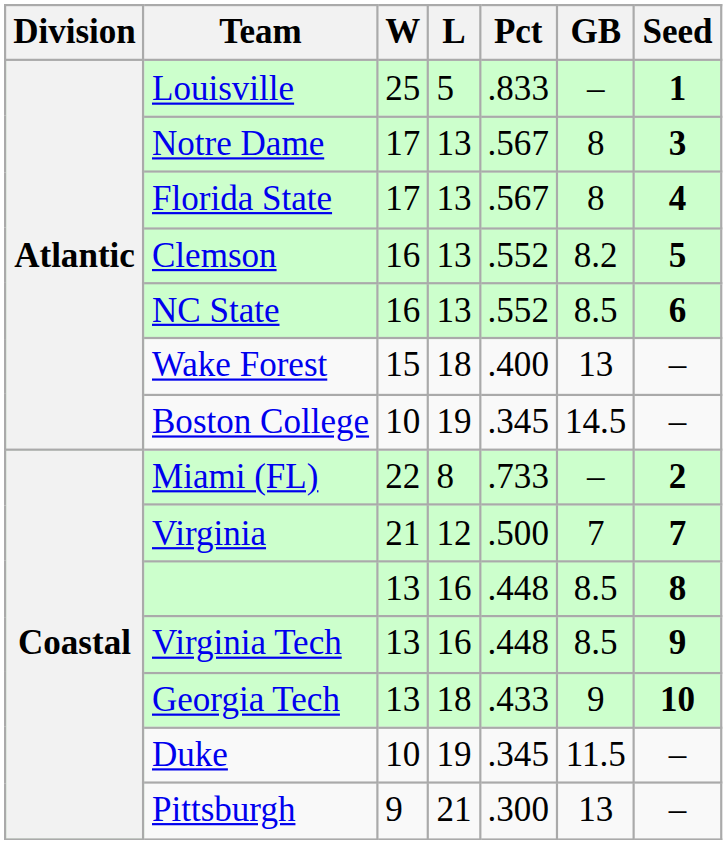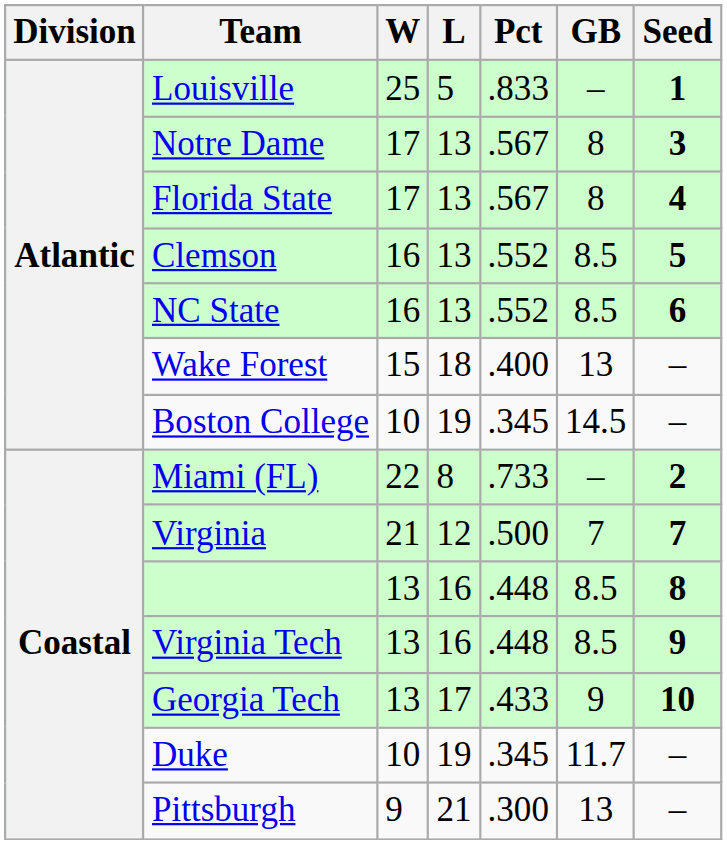Clemson | GB: 8.2 -> 8.5
Georgia Tech | L: 18 -> 17
Duke | GB: 11.5 -> 11.7
